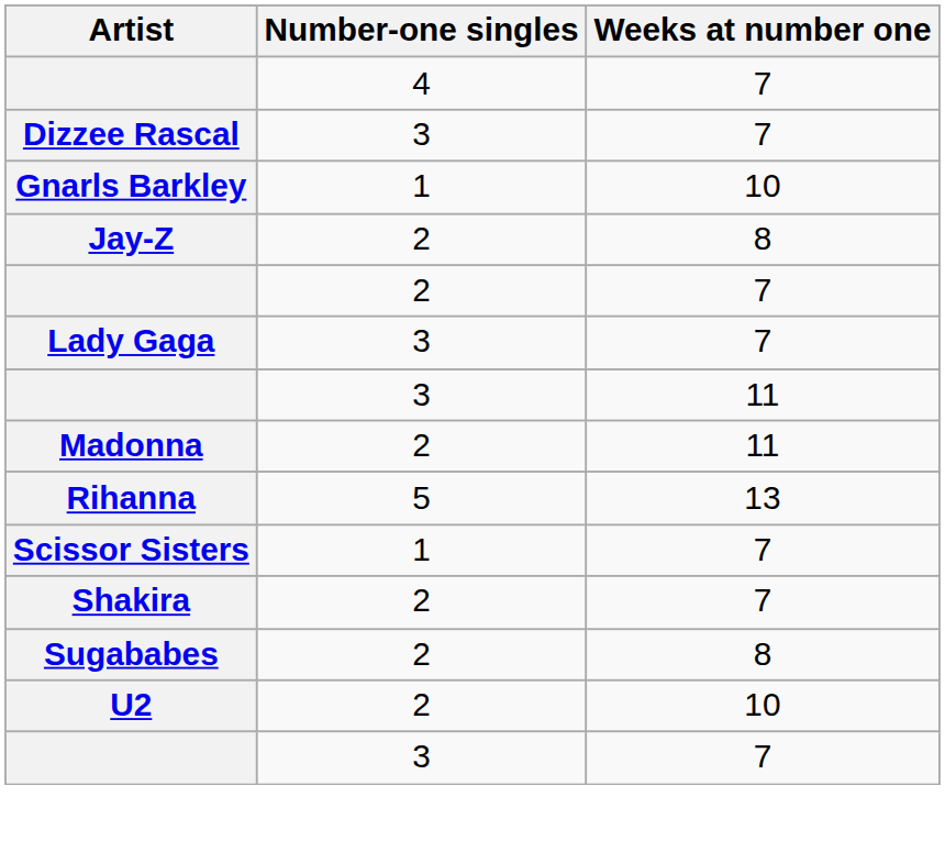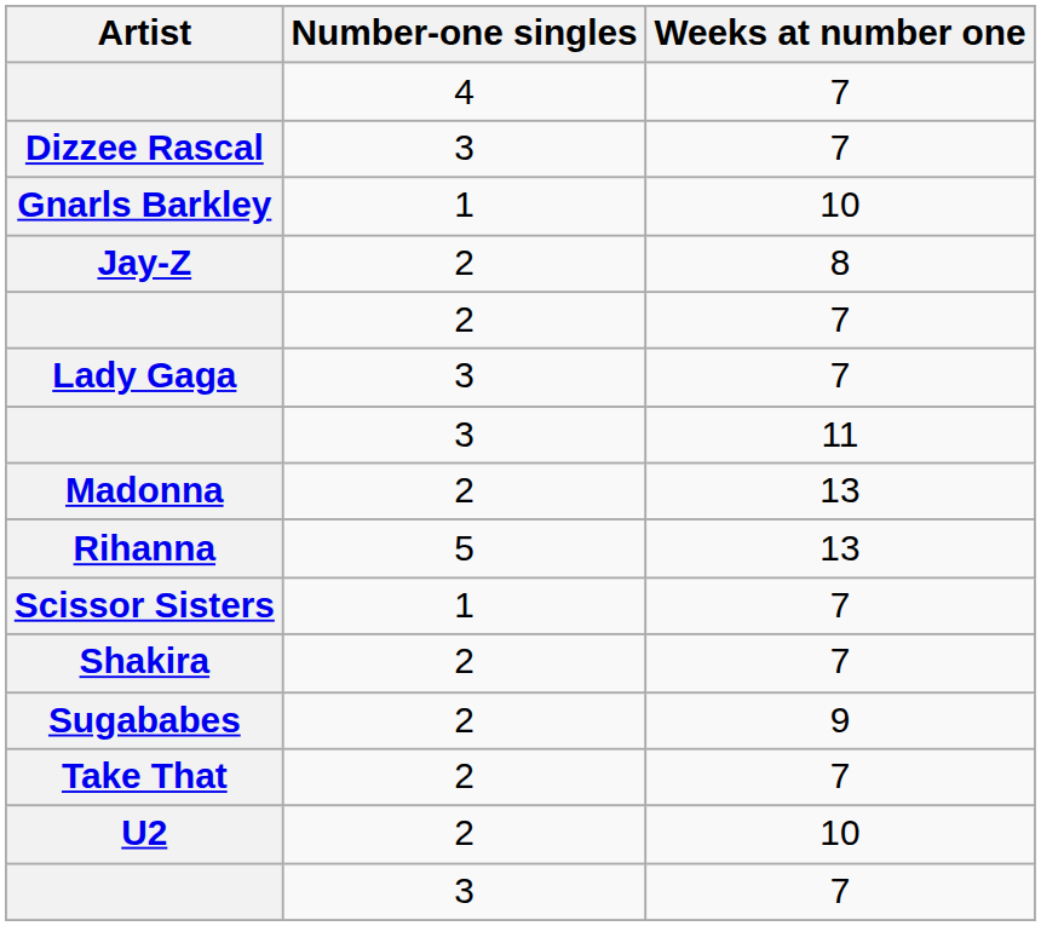Madonna | Weeks at number one: 11 -> 13
Sugababes | Weeks at number one: 8 -> 9
+ row: Take That | 2 | 7
